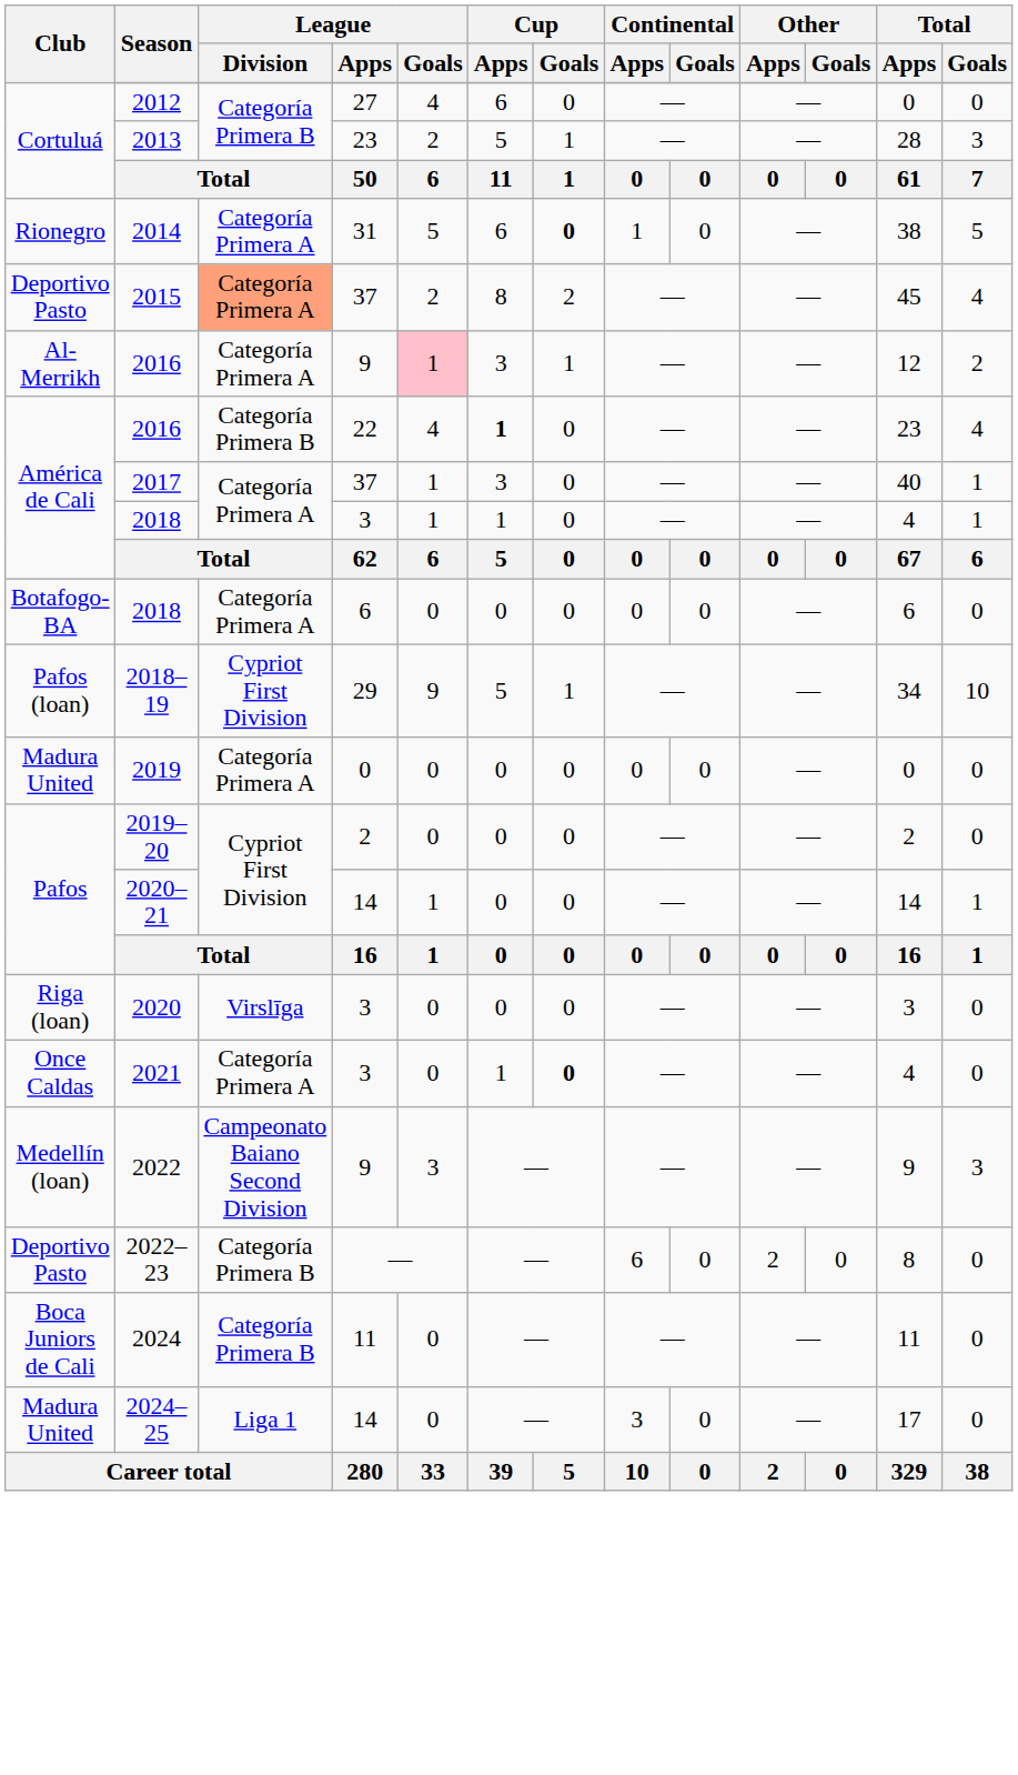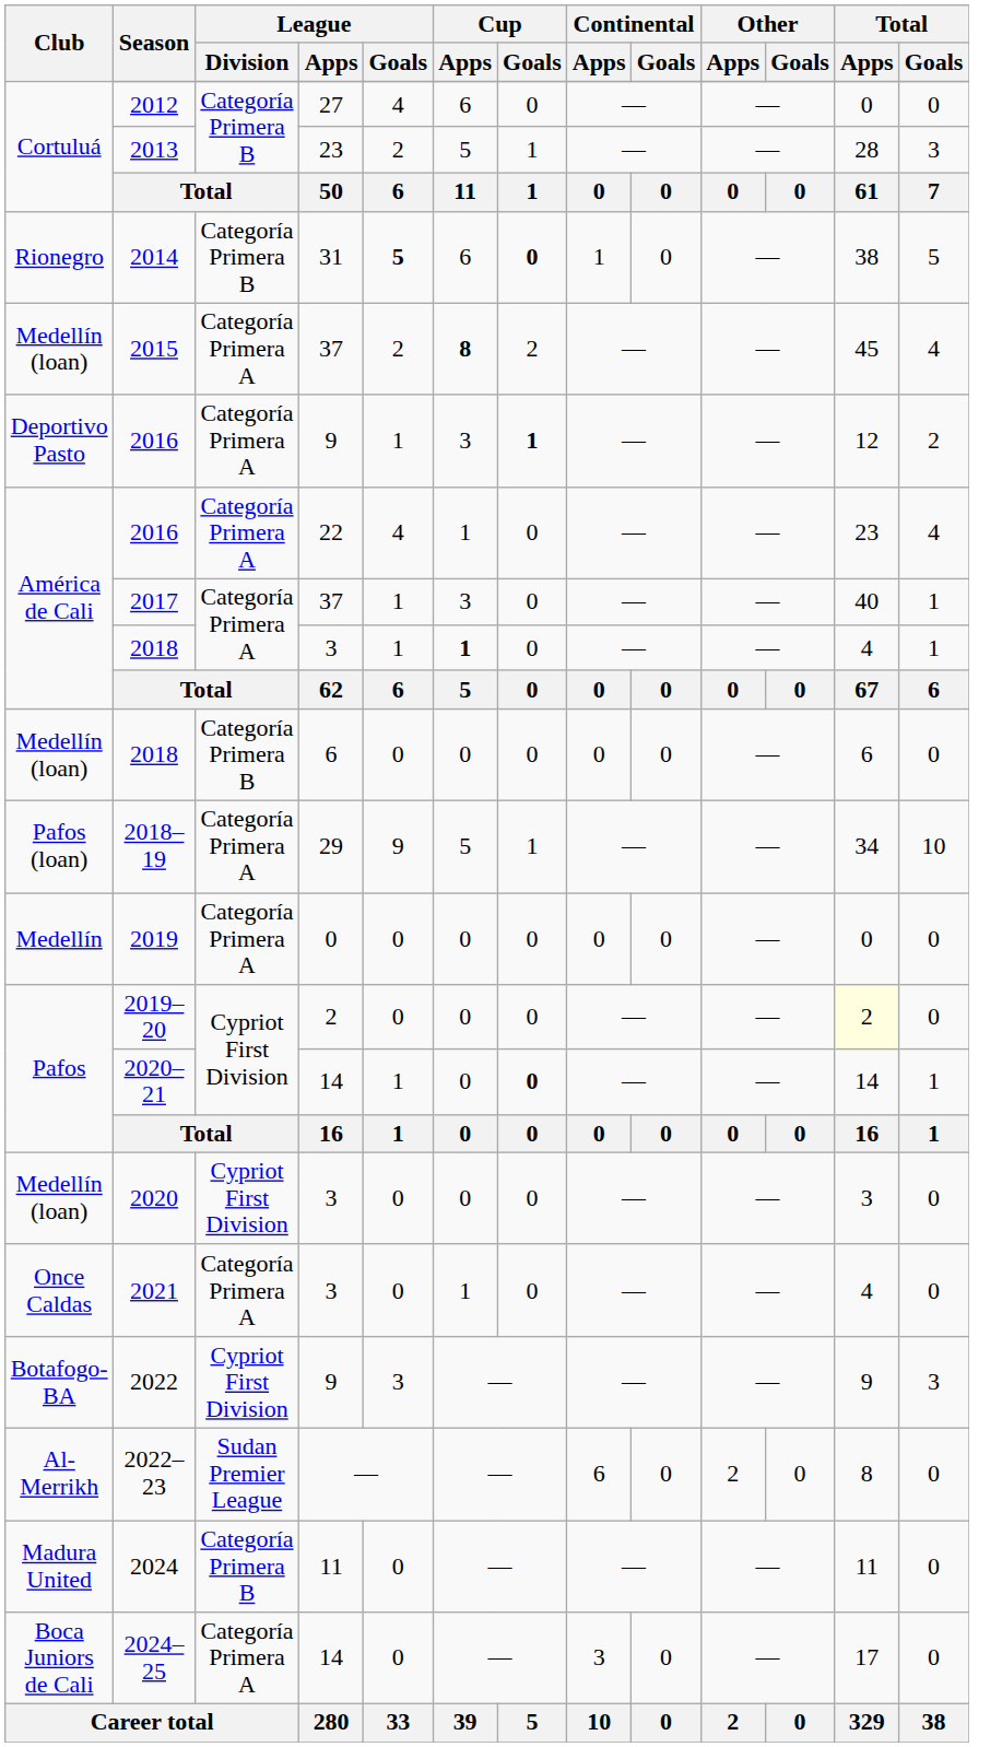2014 | League / Division: Categoría Primera A -> Categoría Primera B
2014 | League / Goals: normal -> bold
2015 | Club: Deportivo Pasto -> Medellín (loan)
2015 | League / Division: lightsalmon background -> no background
2015 | Cup / Apps: normal -> bold
2016 / 9 | Club: Al-Merrikh -> Deportivo Pasto
2016 / 9 | League / Goals: pink background -> no background
2016 / 9 | Cup / Goals: normal -> bold
2016 / 22 | League / Division: Categoría Primera B -> Categoría Primera A
2016 / 22 | Cup / Apps: bold -> normal
2018 / 3 | Cup / Apps: normal -> bold
2018 / 6 | Club: Botafogo-BA -> Medellín (loan)
2018 / 6 | League / Division: Categoría Primera A -> Categoría Primera B
2018–19 | League / Division: Cypriot First Division -> Categoría Primera A
2019 | Club: Madura United -> Medellín
2019–20 | Total / Apps: no background -> lightyellow background
2020–21 | Cup / Goals: normal -> bold
2020 | Club: Riga (loan) -> Medellín (loan)
2020 | League / Division: Virslīga -> Cypriot First Division
2021 | Cup / Goals: bold -> normal
2022 | Club: Medellín (loan) -> Botafogo-BA
2022 | League / Division: Campeonato Baiano Second Division -> Cypriot First Division
2022–23 | Club: Deportivo Pasto -> Al-Merrikh
2022–23 | League / Division: Categoría Primera B -> Sudan Premier League
2024 | Club: Boca Juniors de Cali -> Madura United
2024–25 | Club: Madura United -> Boca Juniors de Cali
2024–25 | League / Division: Liga 1 -> Categoría Primera A
